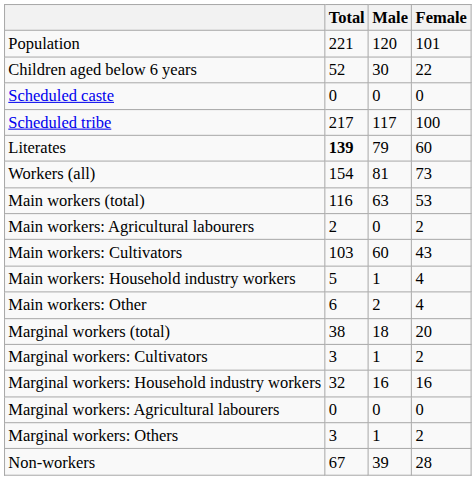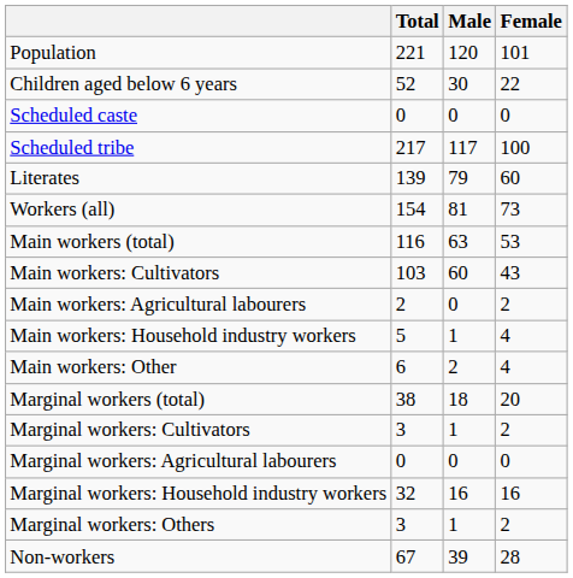Literates | Total: bold -> normal
rows swapped: Main workers: Cultivators <-> Main workers: Agricultural labourers
rows swapped: Marginal workers: Agricultural labourers <-> Marginal workers: Household industry workers
